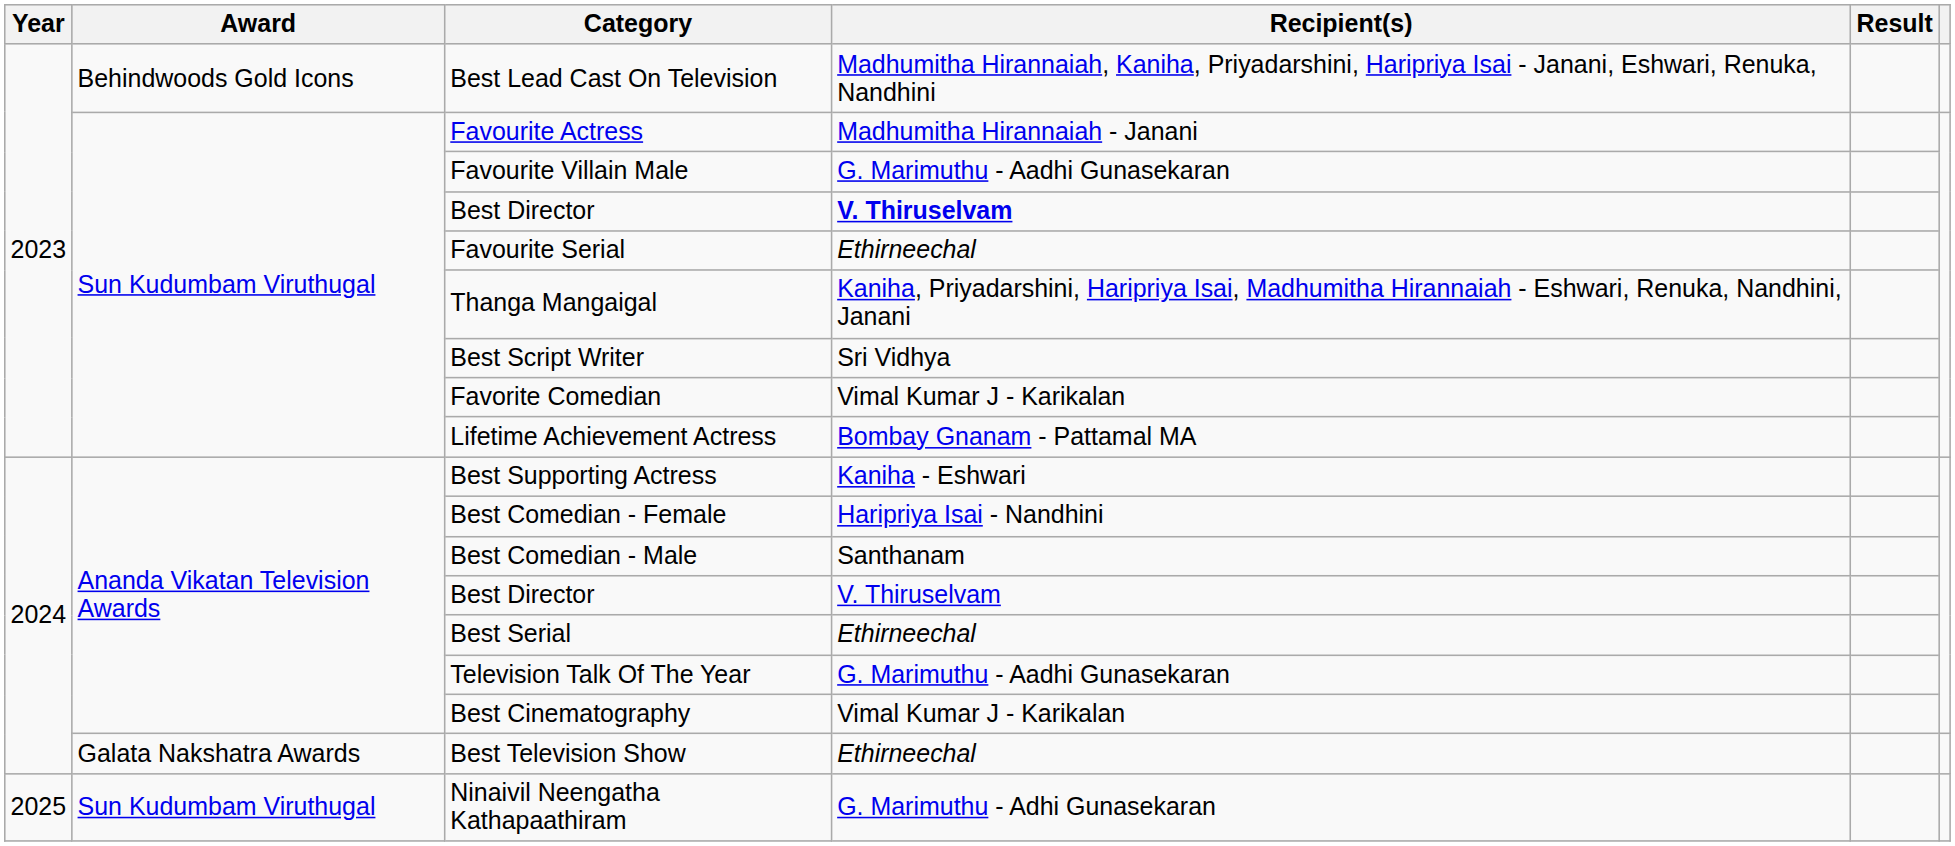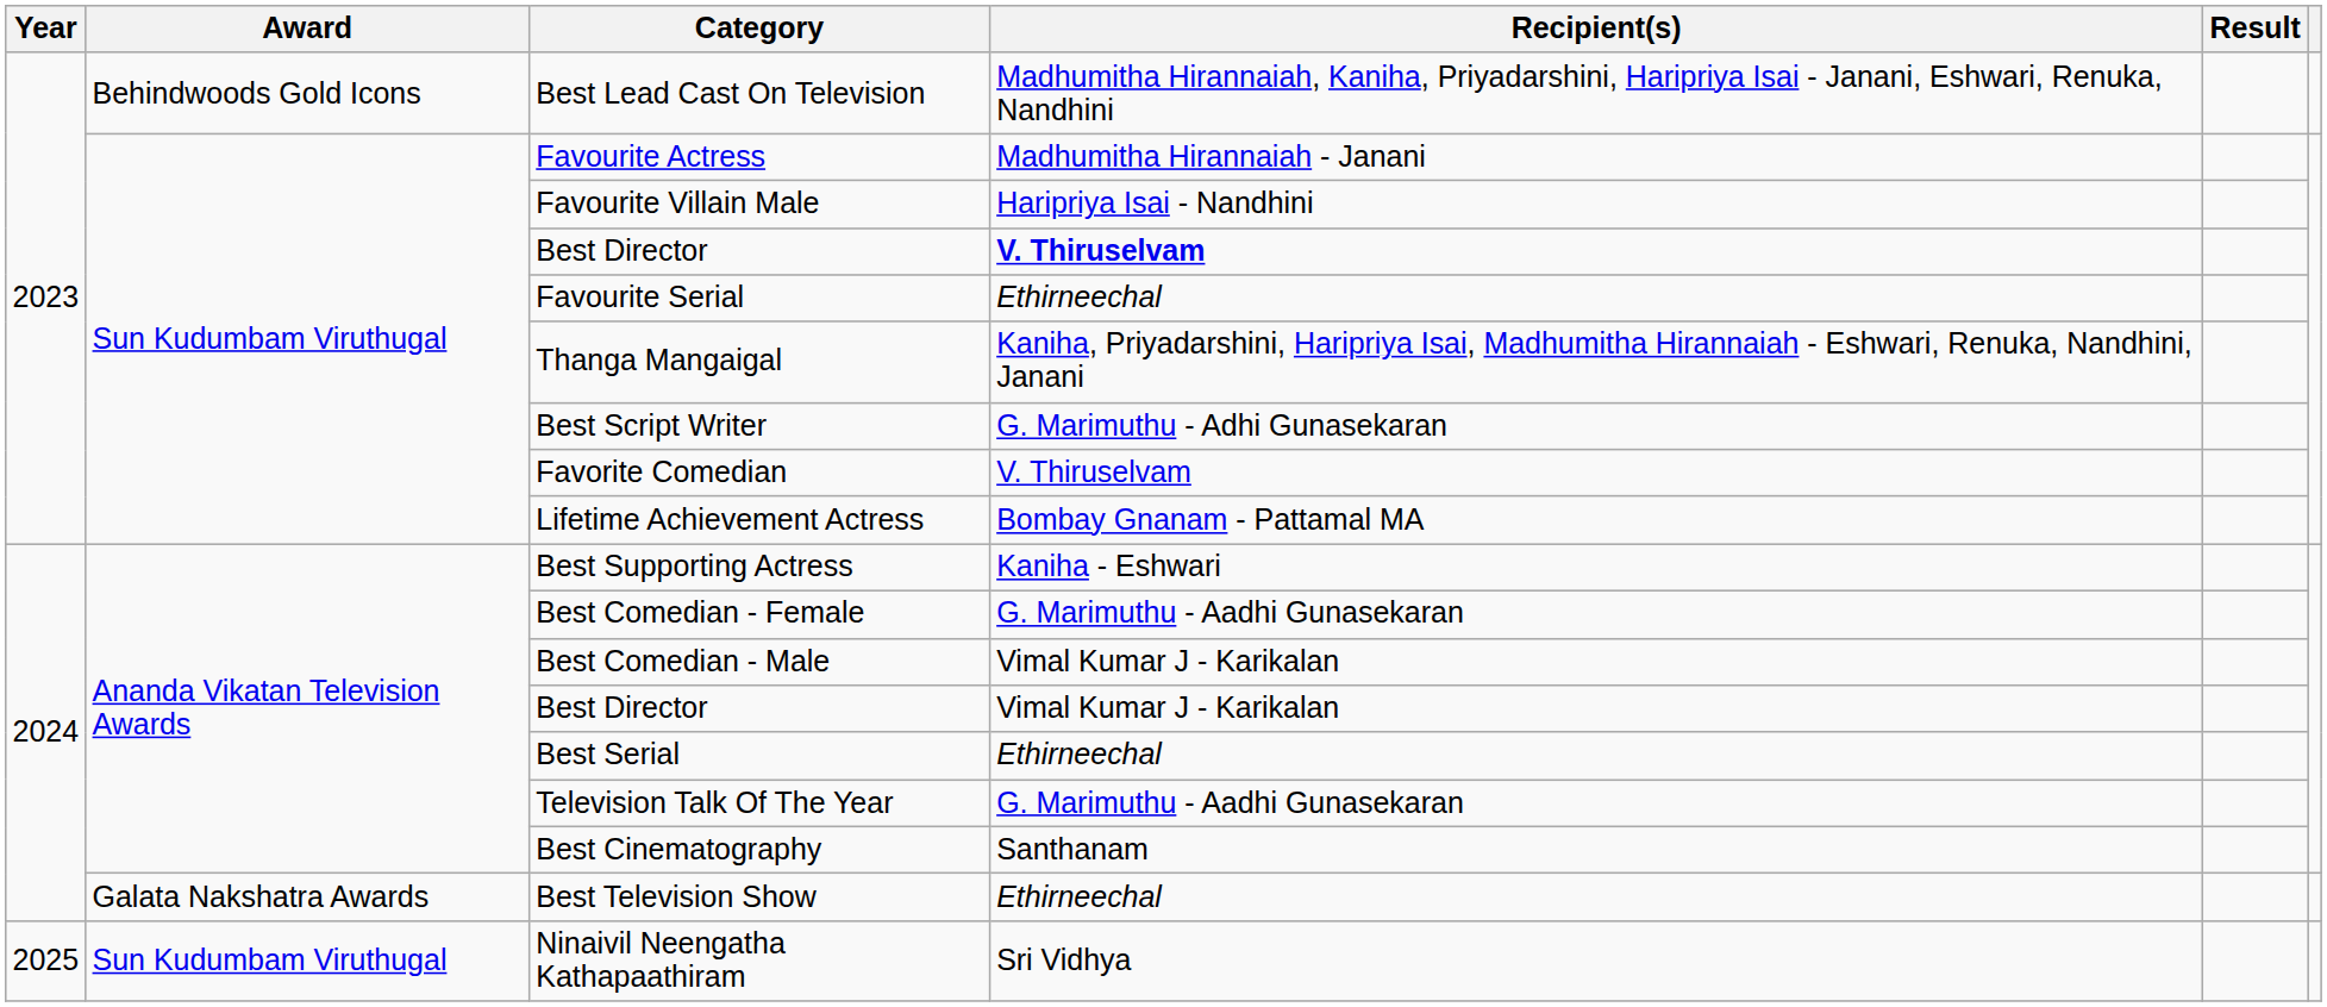Favourite Villain Male | Recipient(s): G. Marimuthu - Aadhi Gunasekaran -> Haripriya Isai - Nandhini
Best Script Writer | Recipient(s): Sri Vidhya -> G. Marimuthu - Adhi Gunasekaran
Favorite Comedian | Recipient(s): Vimal Kumar J - Karikalan -> V. Thiruselvam
Best Comedian - Female | Recipient(s): Haripriya Isai - Nandhini -> G. Marimuthu - Aadhi Gunasekaran
Best Comedian - Male | Recipient(s): Santhanam -> Vimal Kumar J - Karikalan
Ananda Vikatan Television Awards / Best Director | Recipient(s): V. Thiruselvam -> Vimal Kumar J - Karikalan
Best Cinematography | Recipient(s): Vimal Kumar J - Karikalan -> Santhanam
Ninaivil Neengatha Kathapaathiram | Recipient(s): G. Marimuthu - Adhi Gunasekaran -> Sri Vidhya
